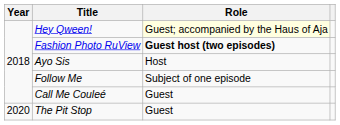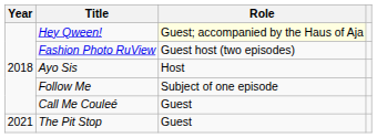Fashion Photo RuView | Role: bold -> normal
The Pit Stop | Year: 2020 -> 2021
